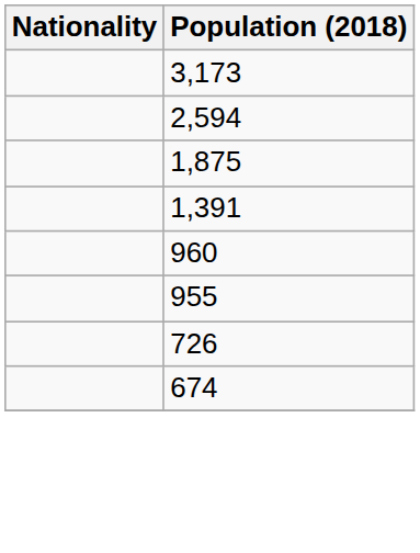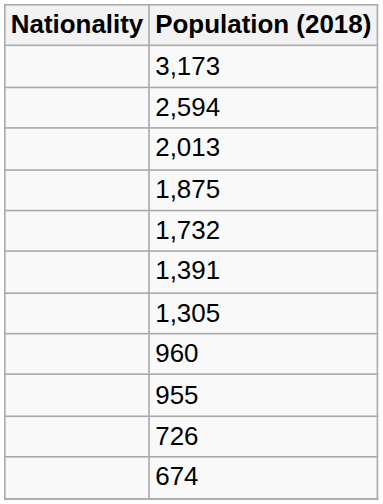+ row: 2,013
+ row: 1,732
+ row: 1,305
